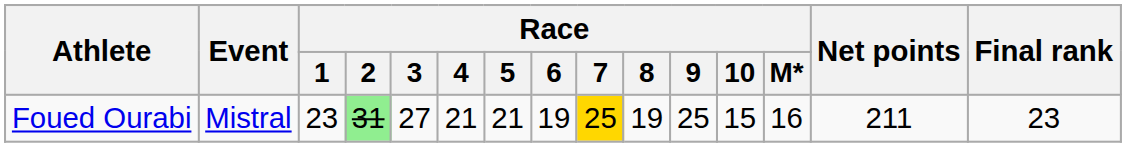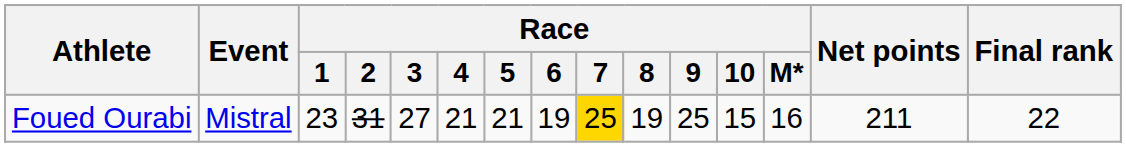Foued Ourabi | Race / 2: lightgreen background -> no background
Foued Ourabi | Final rank: 23 -> 22
